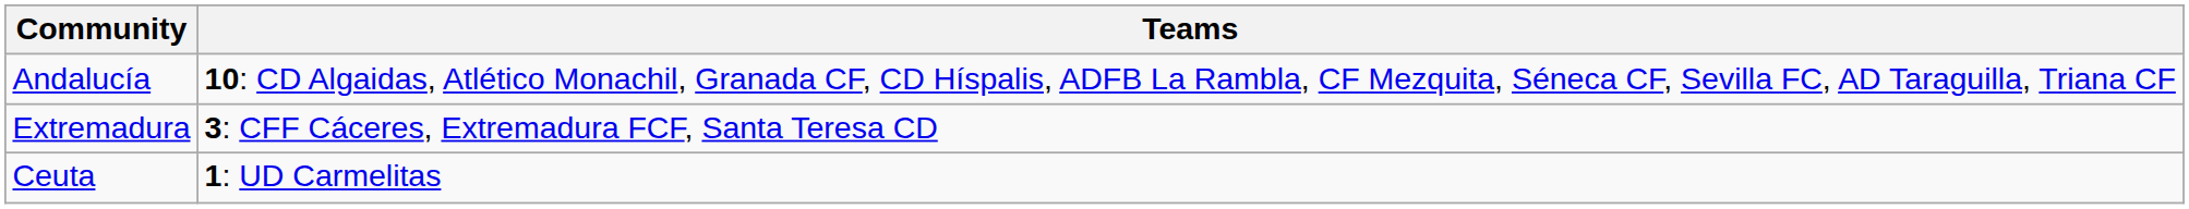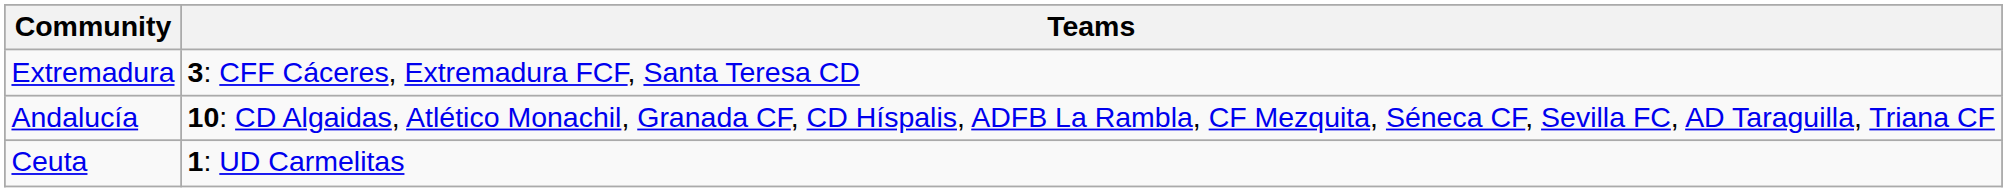rows swapped: Andalucía <-> Extremadura
